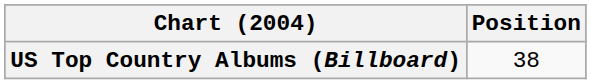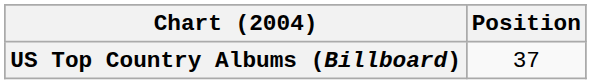US Top Country Albums (Billboard) | Position: 38 -> 37
